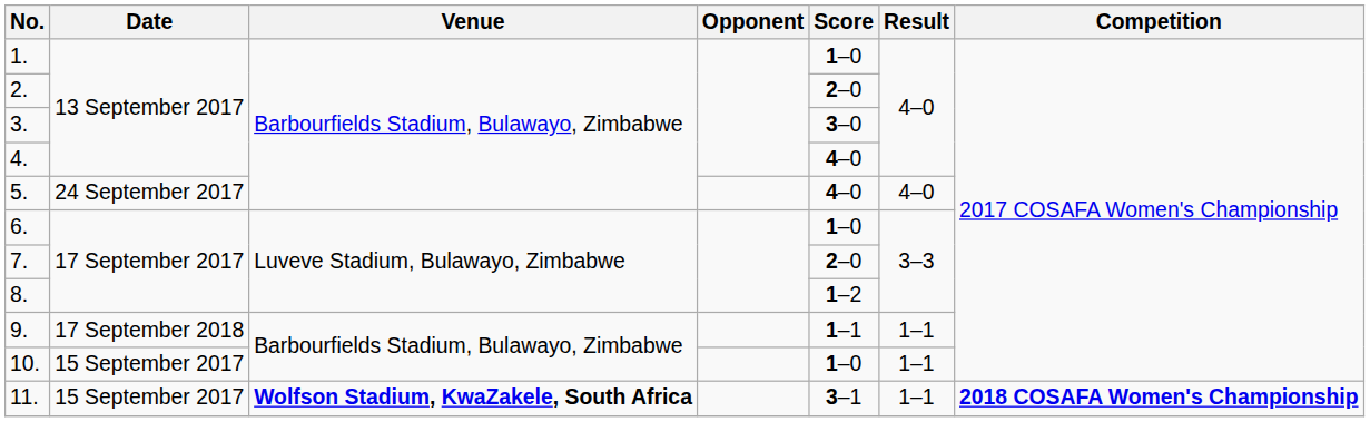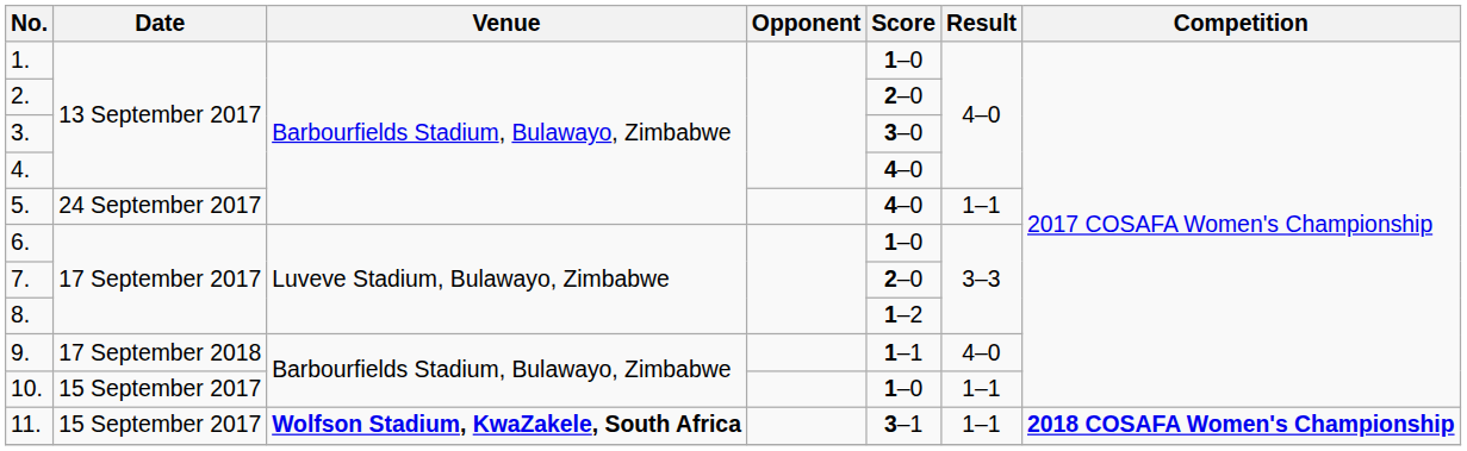5. | Result: 4–0 -> 1–1
9. | Result: 1–1 -> 4–0
